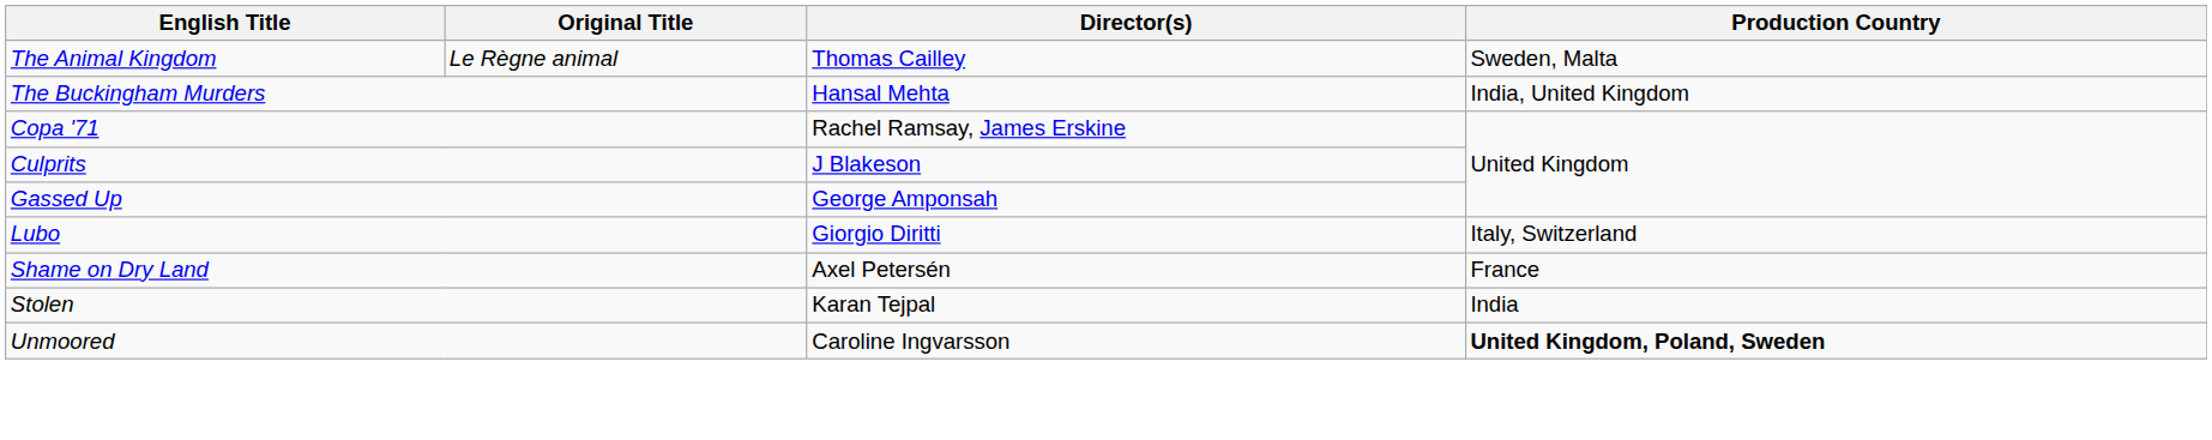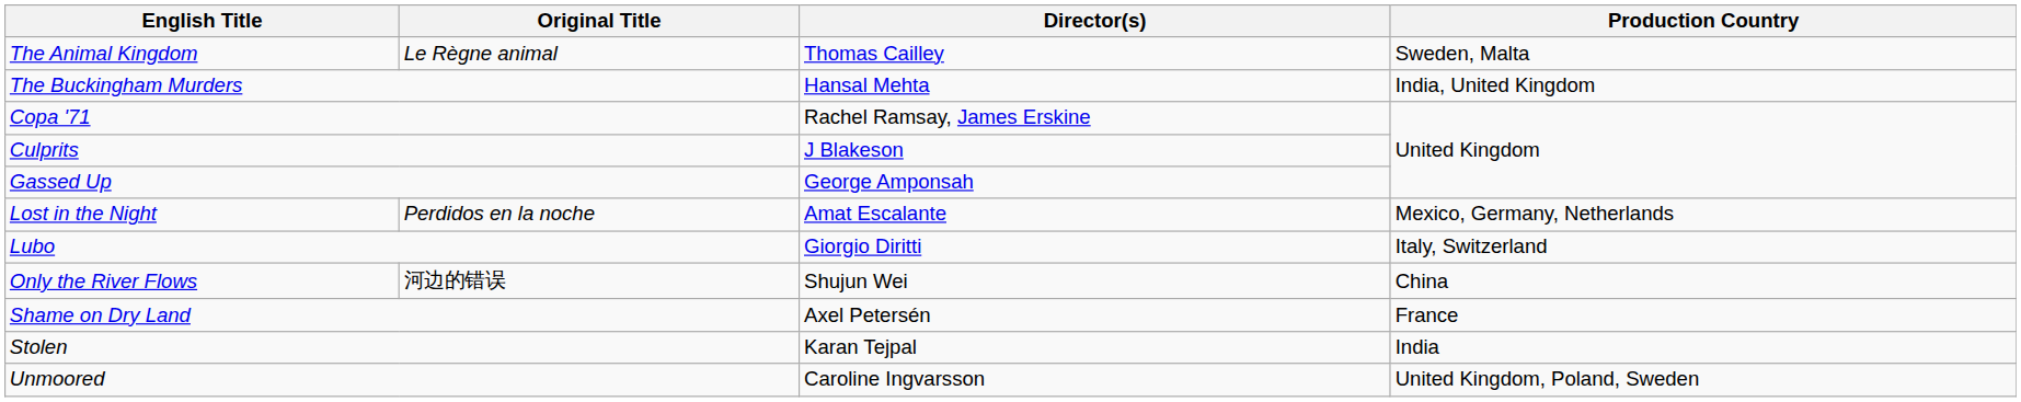+ row: Lost in the Night | Perdidos en la noche | Amat Escalante | Mexico, Germany, Netherlands
+ row: Only the River Flows | 河边的错误 | Shujun Wei | China
Unmoored | Production Country: bold -> normal
